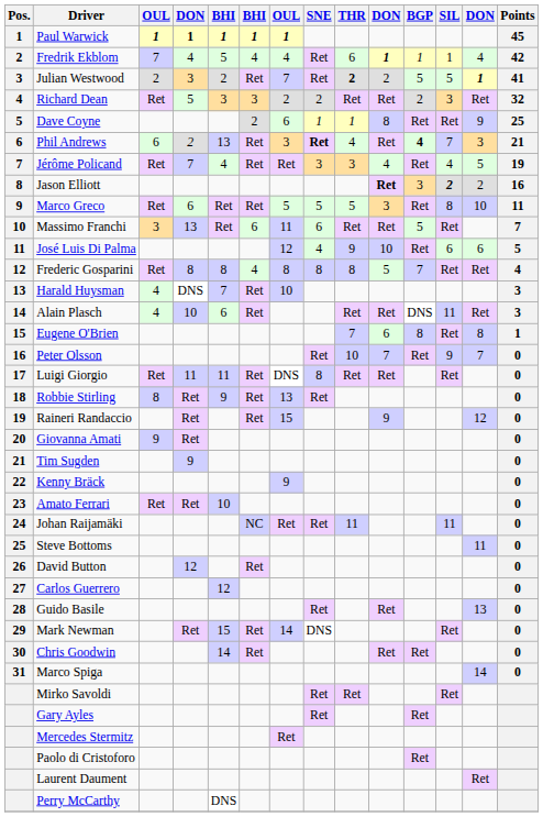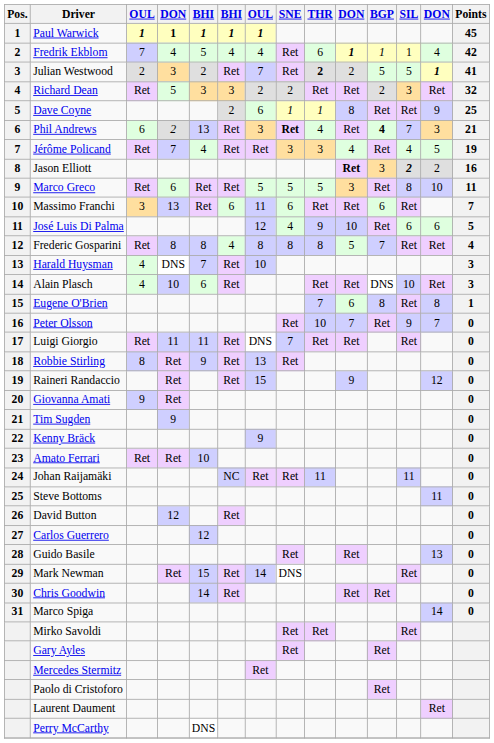Massimo Franchi | BGP: 5 -> 6
Alain Plasch | SIL: 11 -> 10
Luigi Giorgio | SNE: 8 -> 7
